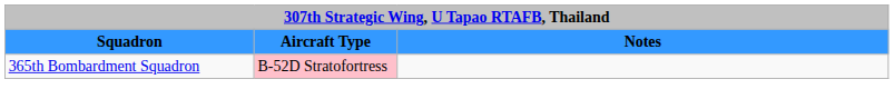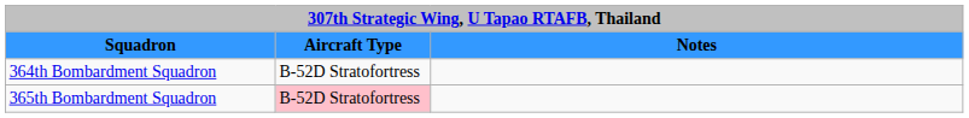+ row: 364th Bombardment Squadron | B-52D Stratofortress
